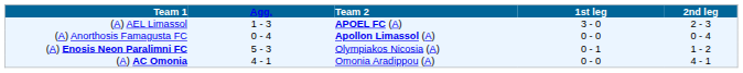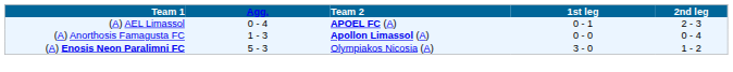(A) AEL Limassol | Agg.: 1 - 3 -> 0 - 4
(A) AEL Limassol | 1st leg: 3 - 0 -> 0 - 1
(A) Anorthosis Famagusta FC | Agg.: 0 - 4 -> 1 - 3
(A) Enosis Neon Paralimni FC | 1st leg: 0 - 1 -> 3 - 0
- row: (A) AC Omonia | 4 - 1 | Omonia Aradippou (A) | 0 - 0 | 4 - 1
